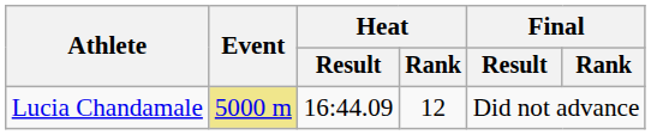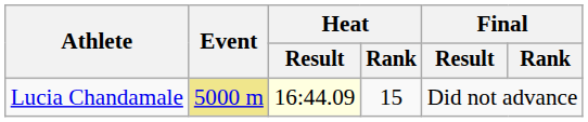Lucia Chandamale | Heat / Result: no background -> lightyellow background
Lucia Chandamale | Heat / Rank: 12 -> 15
